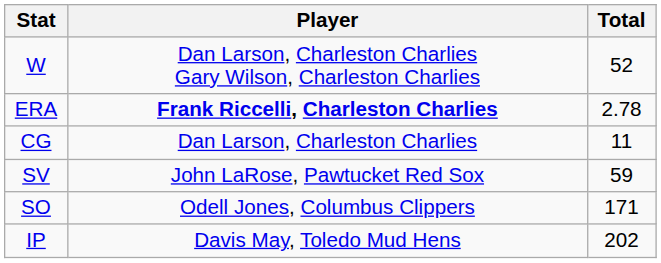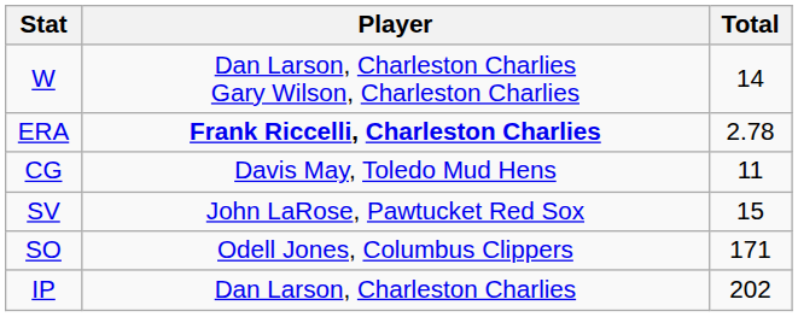W | Total: 52 -> 14
CG | Player: Dan Larson, Charleston Charlies -> Davis May, Toledo Mud Hens
SV | Total: 59 -> 15
IP | Player: Davis May, Toledo Mud Hens -> Dan Larson, Charleston Charlies
